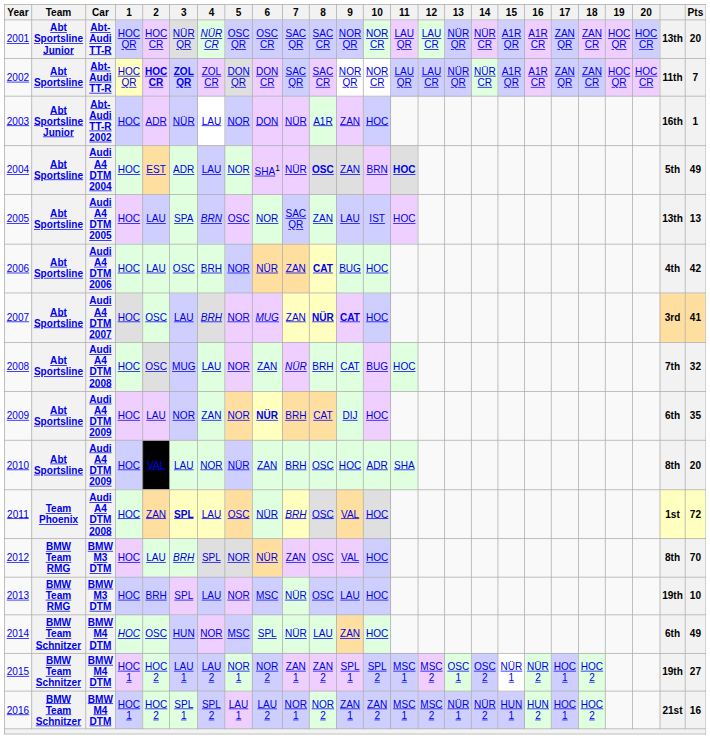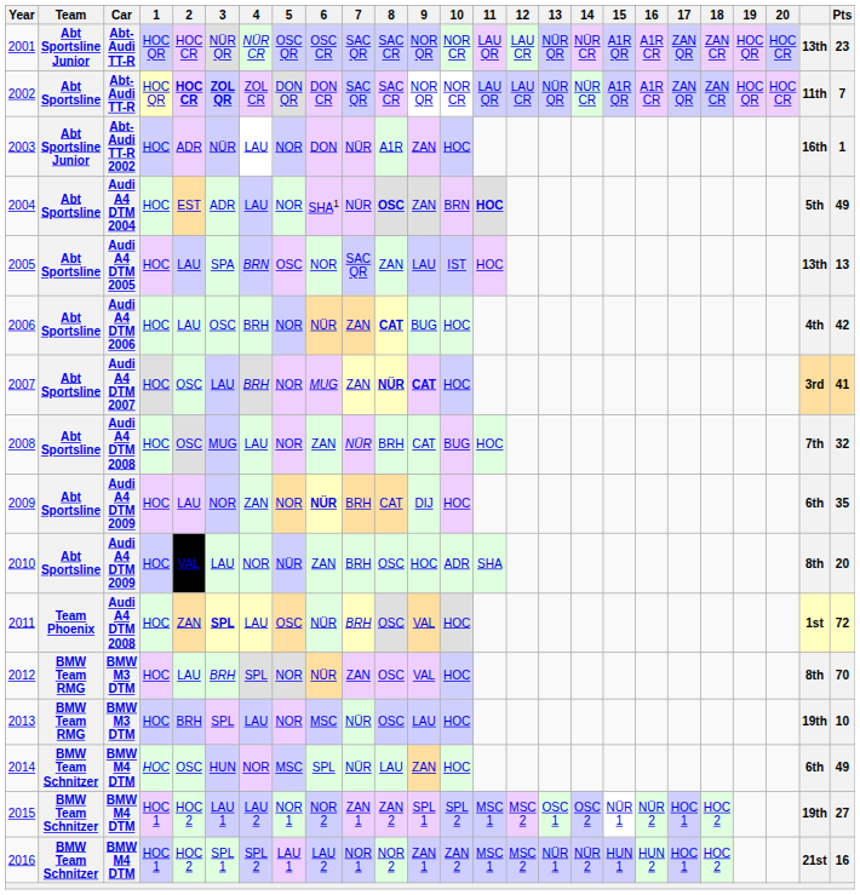2001 | Pts: 20 -> 23
